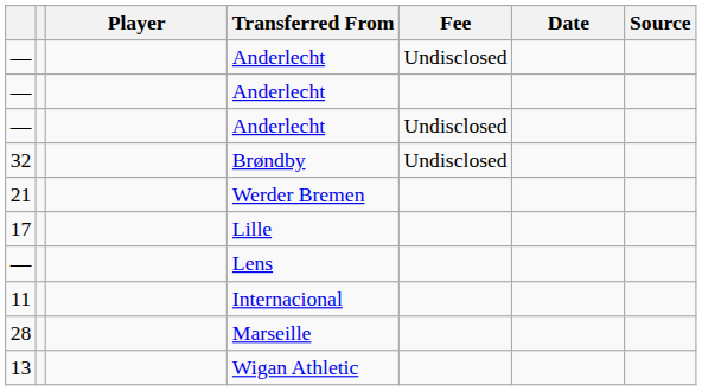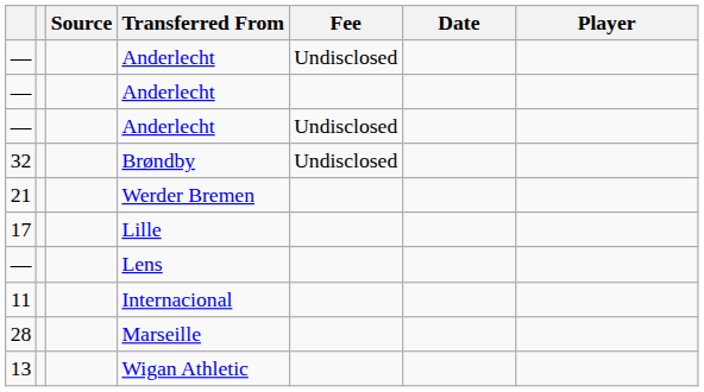columns swapped: Player <-> Source
